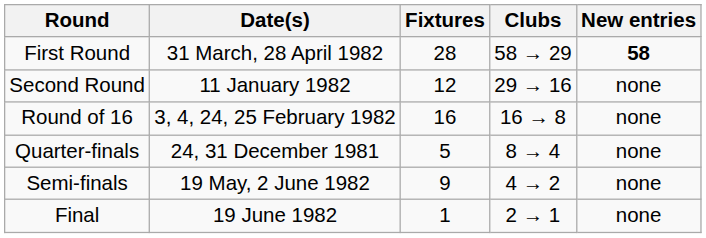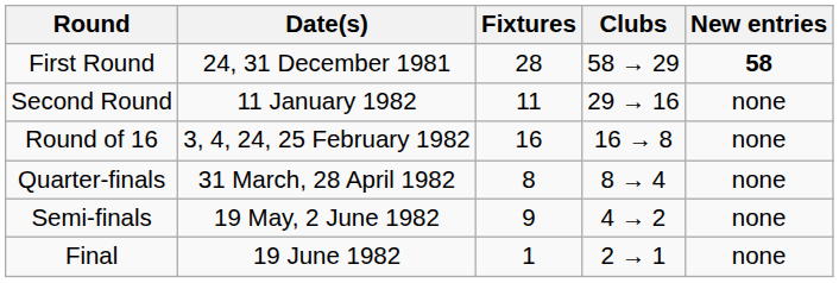First Round | Date(s): 31 March, 28 April 1982 -> 24, 31 December 1981
Second Round | Fixtures: 12 -> 11
Quarter-finals | Date(s): 24, 31 December 1981 -> 31 March, 28 April 1982
Quarter-finals | Fixtures: 5 -> 8
